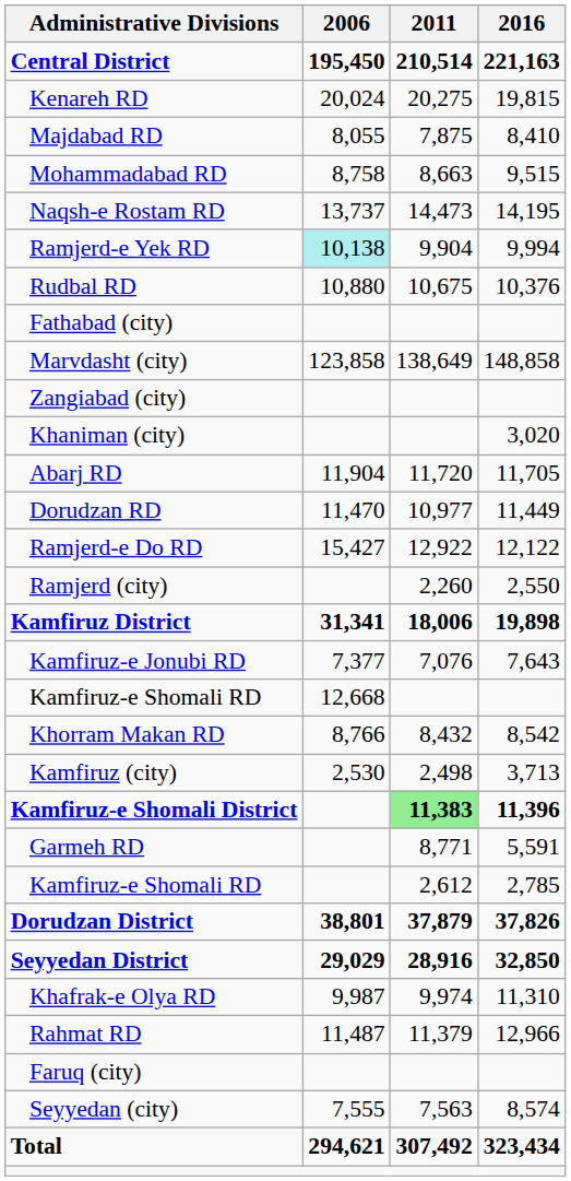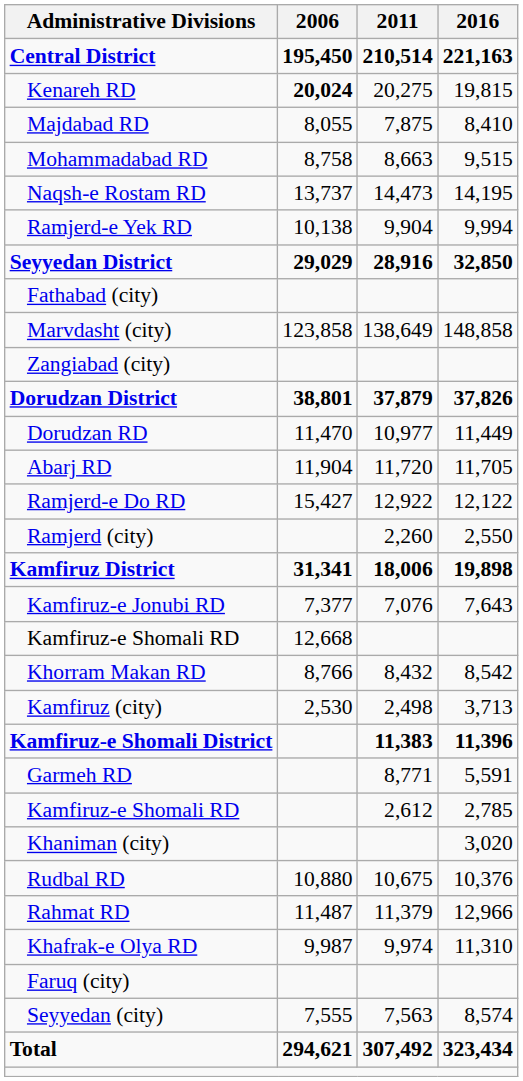Kenareh RD | 2006: normal -> bold
Ramjerd-e Yek RD | 2006: paleturquoise background -> no background
rows swapped: Rudbal RD <-> Seyyedan District
rows swapped: Dorudzan District <-> Khaniman (city)
rows swapped: Abarj RD <-> Dorudzan RD
Kamfiruz-e Shomali District | 2011: lightgreen background -> no background
rows swapped: Khafrak-e Olya RD <-> Rahmat RD
